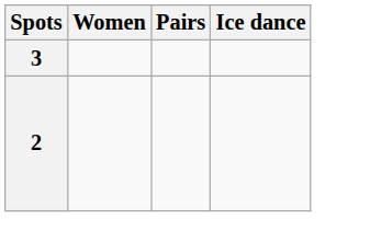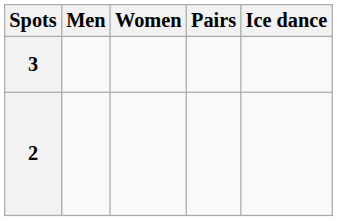+ column: Men
